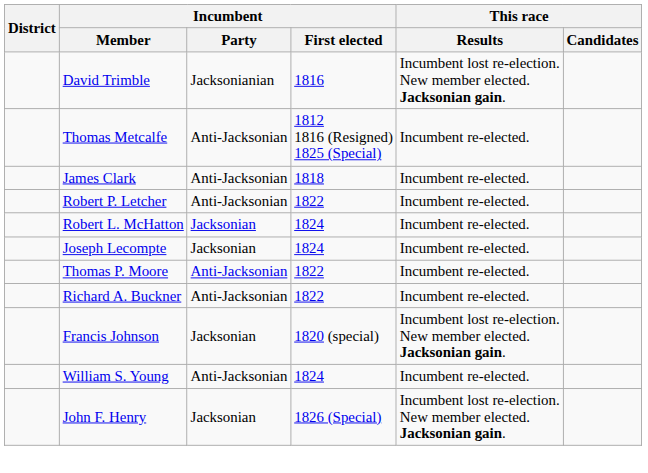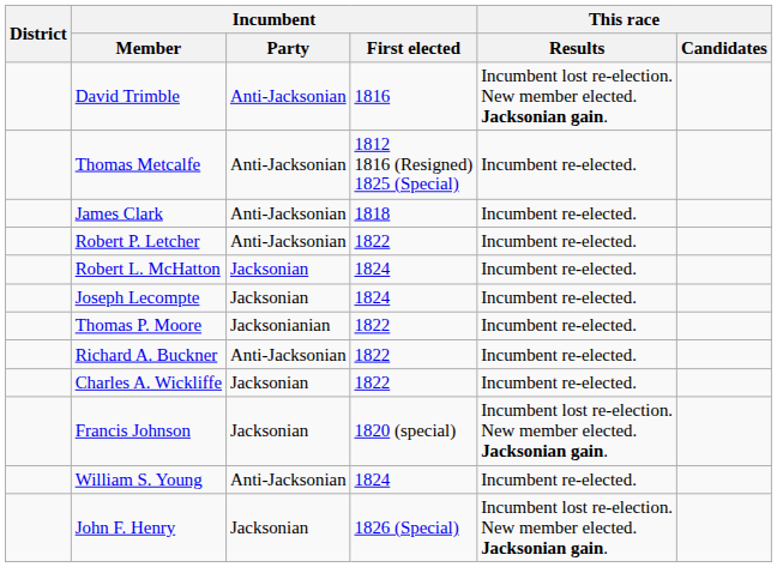David Trimble | Incumbent / Party: Jacksonianian -> Anti-Jacksonian
Thomas P. Moore | Incumbent / Party: Anti-Jacksonian -> Jacksonianian
+ row: Charles A. Wickliffe | Jacksonian | 1822 | Incumbent re-elected.
